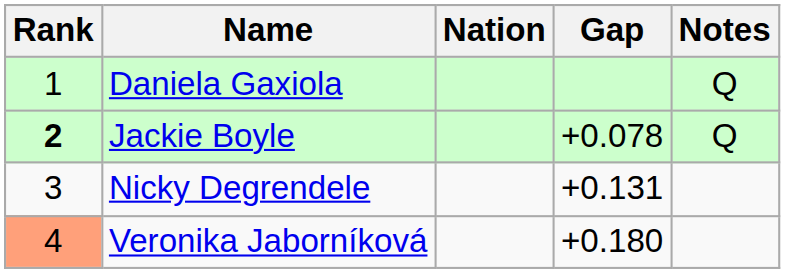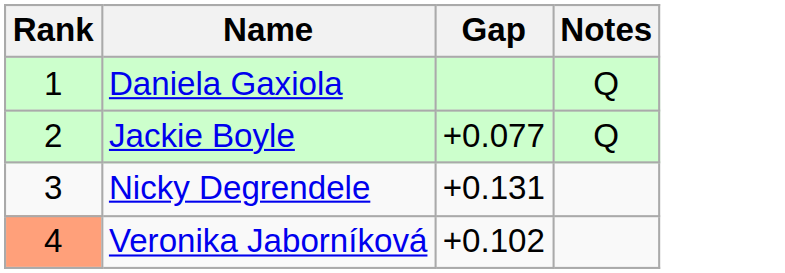- column: Nation
Jackie Boyle | Rank: bold -> normal
Jackie Boyle | Gap: +0.078 -> +0.077
Veronika Jaborníková | Gap: +0.180 -> +0.102
